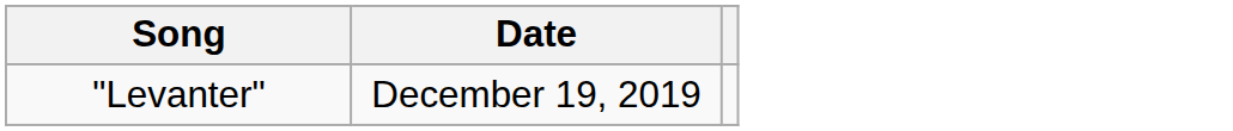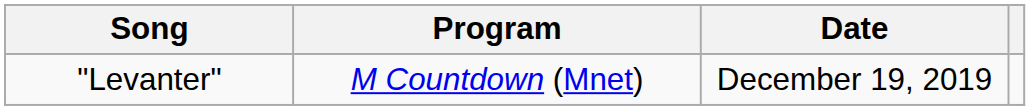+ column: Program | M Countdown (Mnet)
